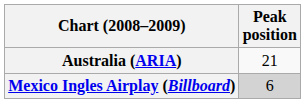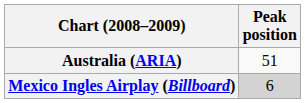Australia (ARIA) | Peak position: 21 -> 51
